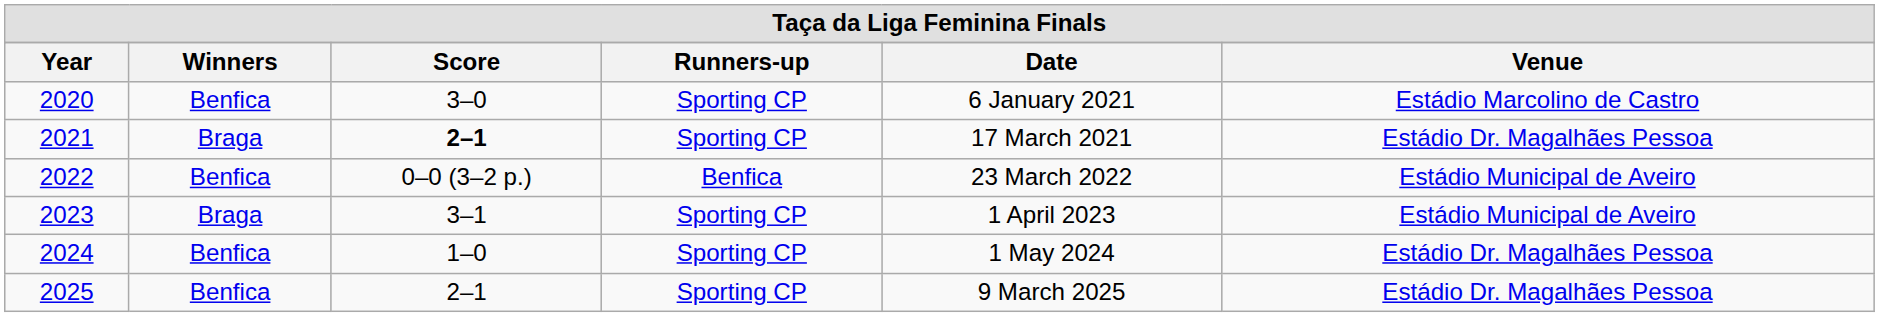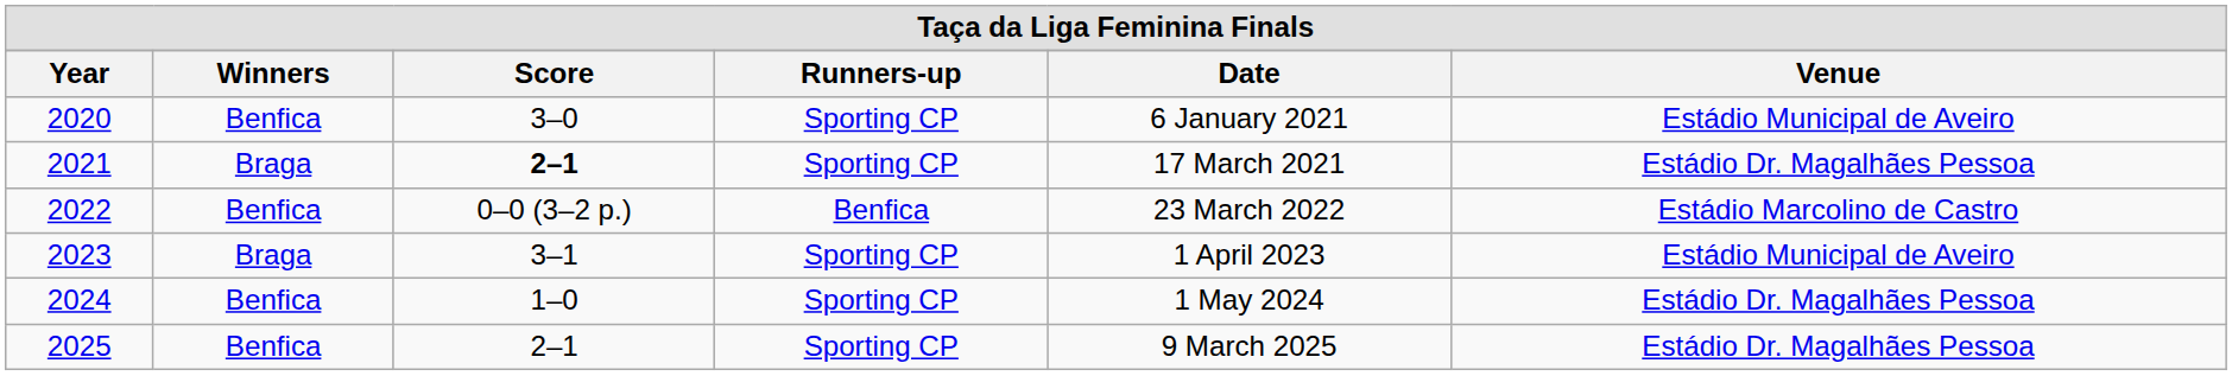2020 | column 6: Estádio Marcolino de Castro -> Estádio Municipal de Aveiro
2022 | column 6: Estádio Municipal de Aveiro -> Estádio Marcolino de Castro
